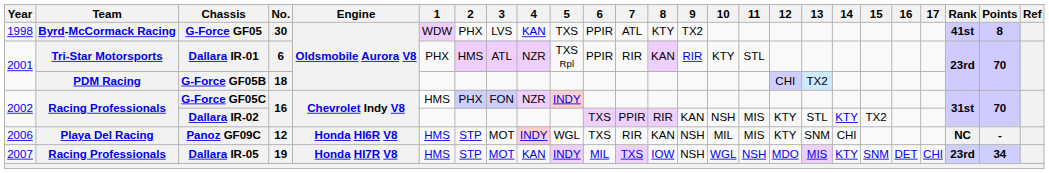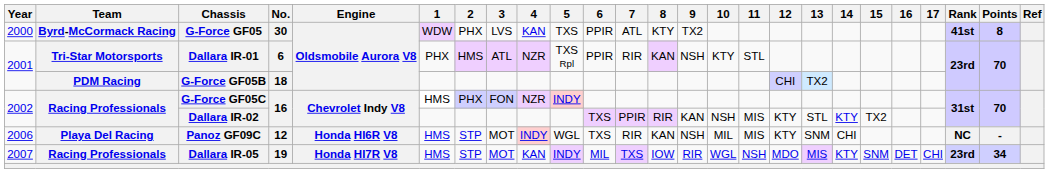G-Force GF05 | Year: 1998 -> 2000
Dallara IR-01 | 9: RIR -> NSH
Dallara IR-05 | 9: NSH -> RIR
